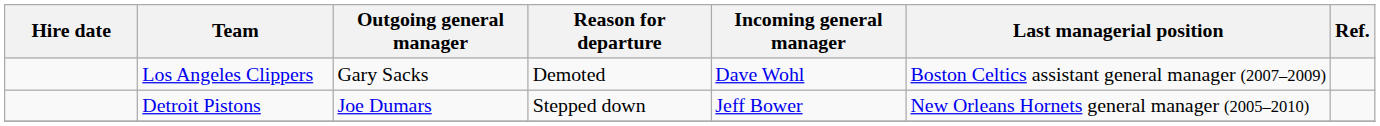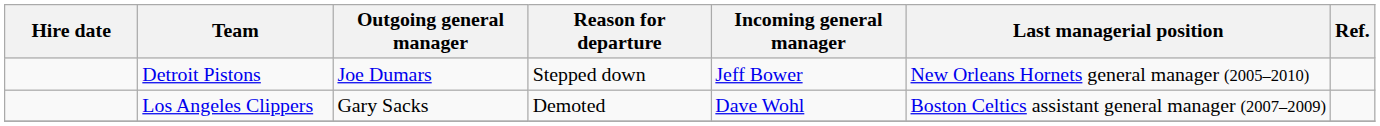rows swapped: Detroit Pistons <-> Los Angeles Clippers
